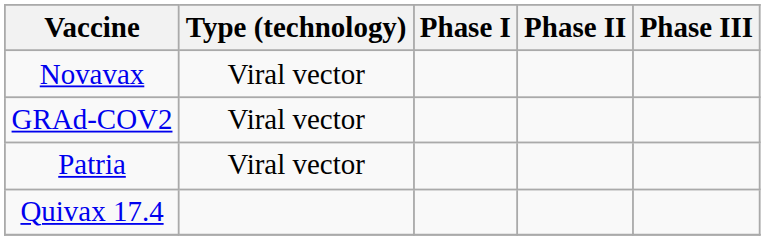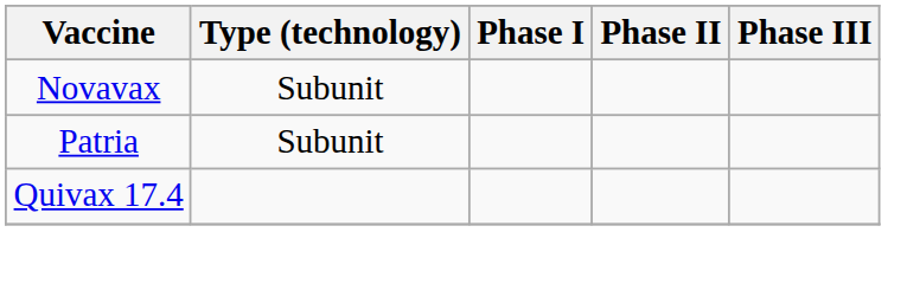Novavax | Type (technology): Viral vector -> Subunit
- row: GRAd-COV2 | Viral vector
Patria | Type (technology): Viral vector -> Subunit
